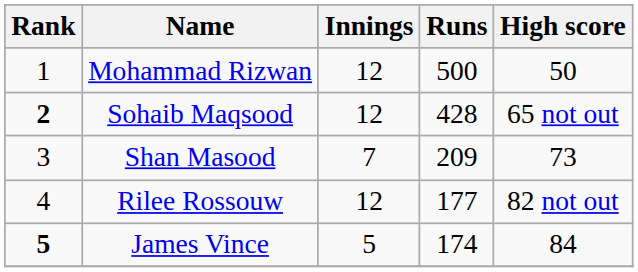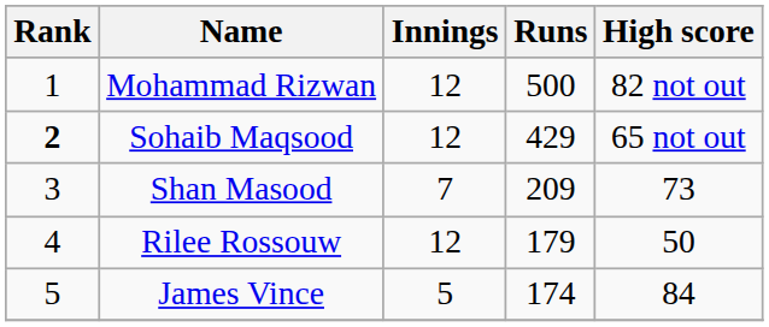Mohammad Rizwan | High score: 50 -> 82 not out
Sohaib Maqsood | Runs: 428 -> 429
Rilee Rossouw | Runs: 177 -> 179
Rilee Rossouw | High score: 82 not out -> 50
James Vince | Rank: bold -> normal
